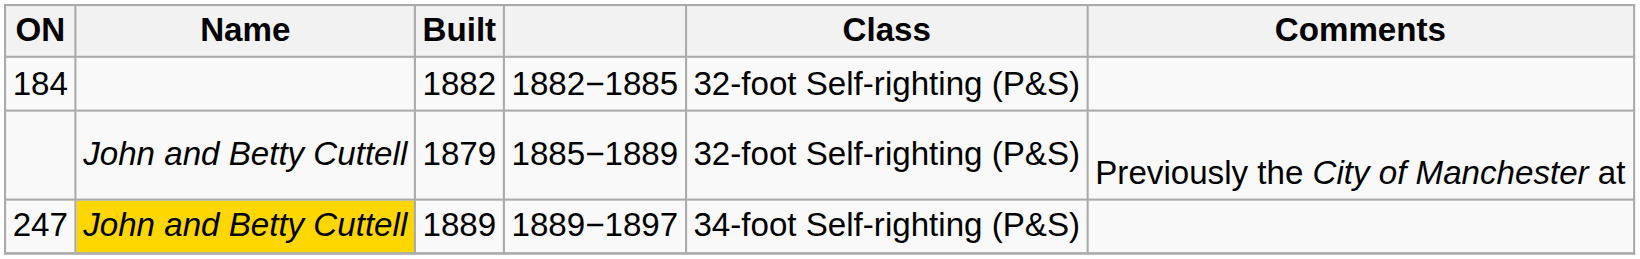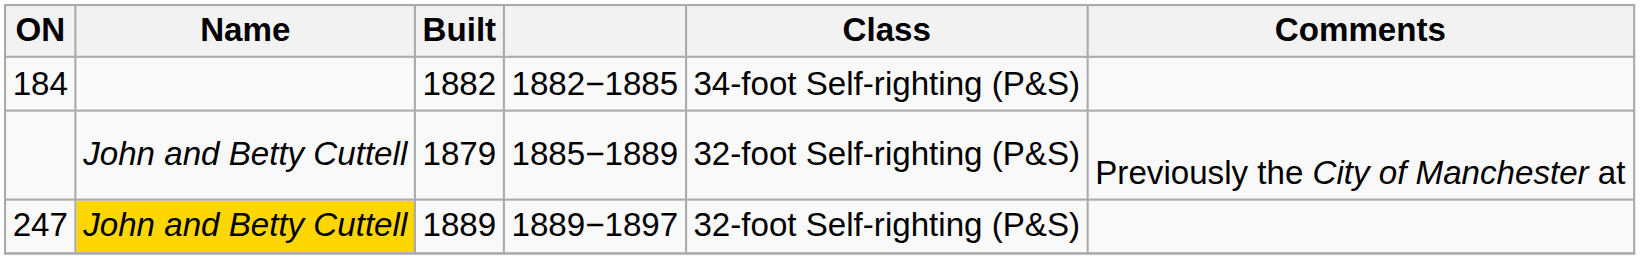184 | Class: 32-foot Self-righting (P&S) -> 34-foot Self-righting (P&S)
247 | Class: 34-foot Self-righting (P&S) -> 32-foot Self-righting (P&S)
